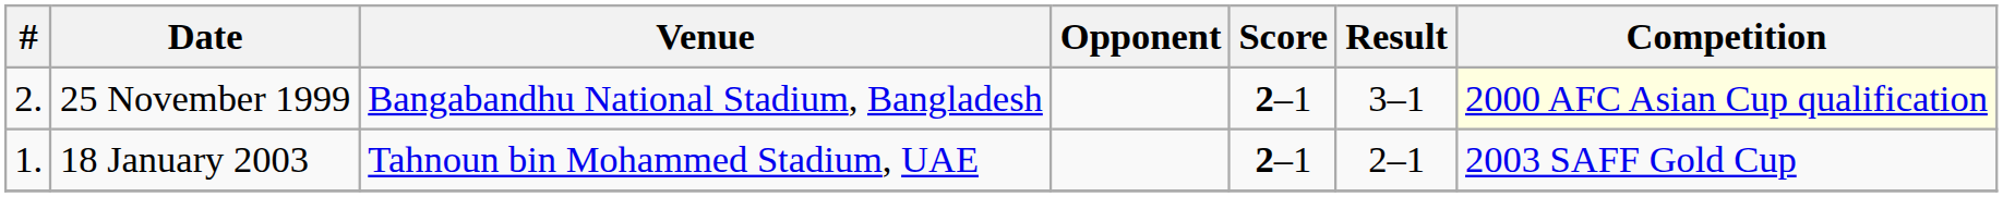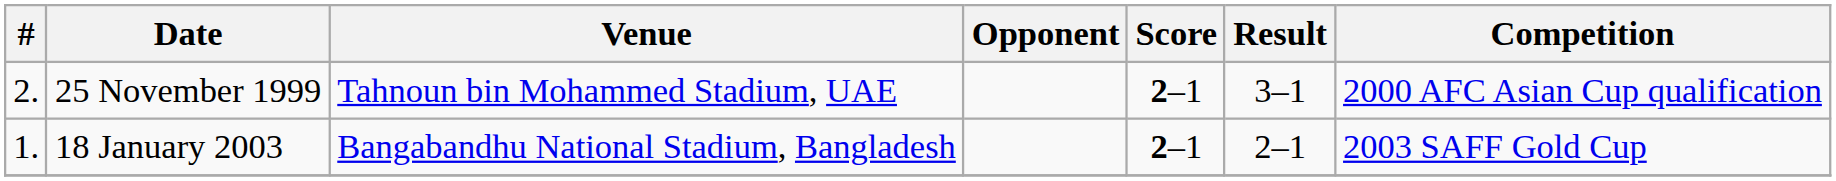25 November 1999 | Venue: Bangabandhu National Stadium, Bangladesh -> Tahnoun bin Mohammed Stadium, UAE
25 November 1999 | Competition: lightyellow background -> no background
18 January 2003 | Venue: Tahnoun bin Mohammed Stadium, UAE -> Bangabandhu National Stadium, Bangladesh
